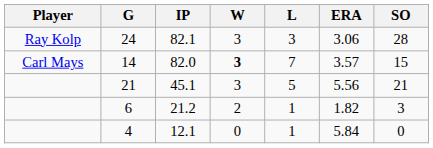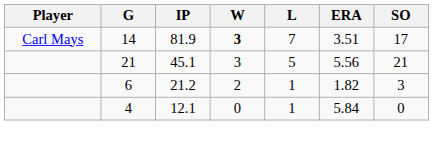- row: Ray Kolp | 24 | 82.1 | 3 | 3 | 3.06 | 28
14 | IP: 82.0 -> 81.9
14 | ERA: 3.57 -> 3.51
14 | SO: 15 -> 17
